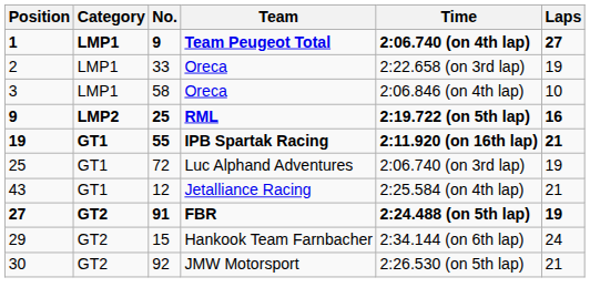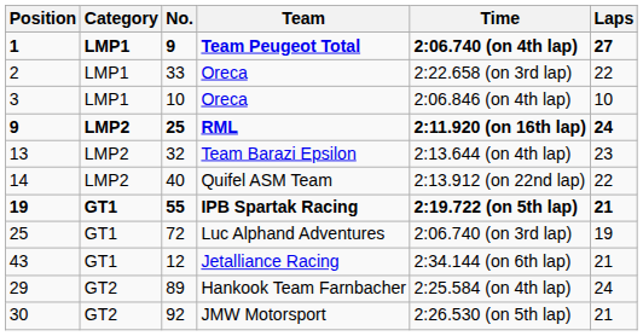2 / Oreca | Laps: 19 -> 22
3 / Oreca | No.: 58 -> 10
RML | Time: 2:19.722 (on 5th lap) -> 2:11.920 (on 16th lap)
RML | Laps: 16 -> 24
+ row: 13 | LMP2 | 32 | Team Barazi Epsilon | 2:13.644 (on 4th lap) | 23
+ row: 14 | LMP2 | 40 | Quifel ASM Team | 2:13.912 (on 22nd lap) | 22
IPB Spartak Racing | Time: 2:11.920 (on 16th lap) -> 2:19.722 (on 5th lap)
Jetalliance Racing | Time: 2:25.584 (on 4th lap) -> 2:34.144 (on 6th lap)
- row: 27 | GT2 | 91 | FBR | 2:24.488 (on 5th lap) | 19
Hankook Team Farnbacher | No.: 15 -> 89
Hankook Team Farnbacher | Time: 2:34.144 (on 6th lap) -> 2:25.584 (on 4th lap)
